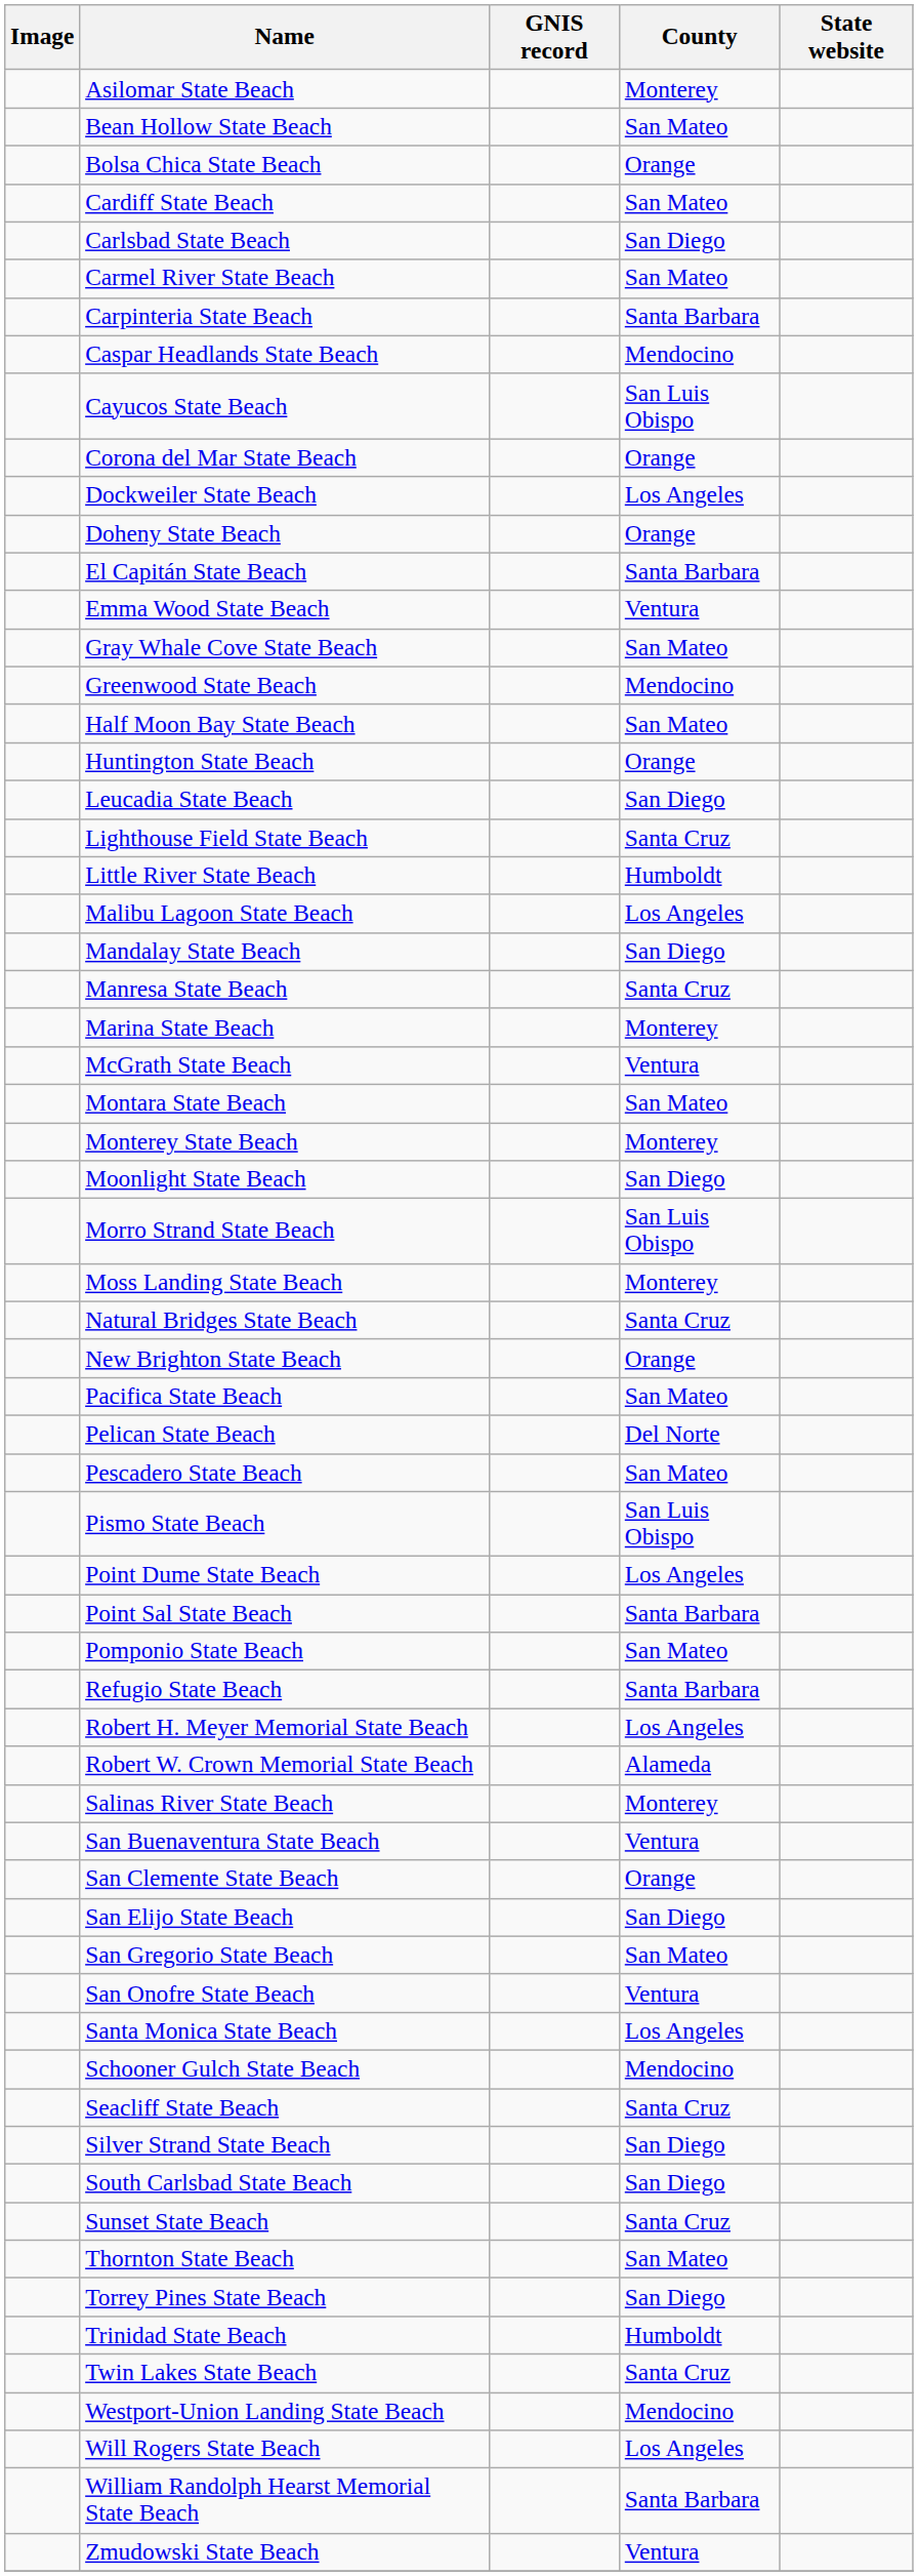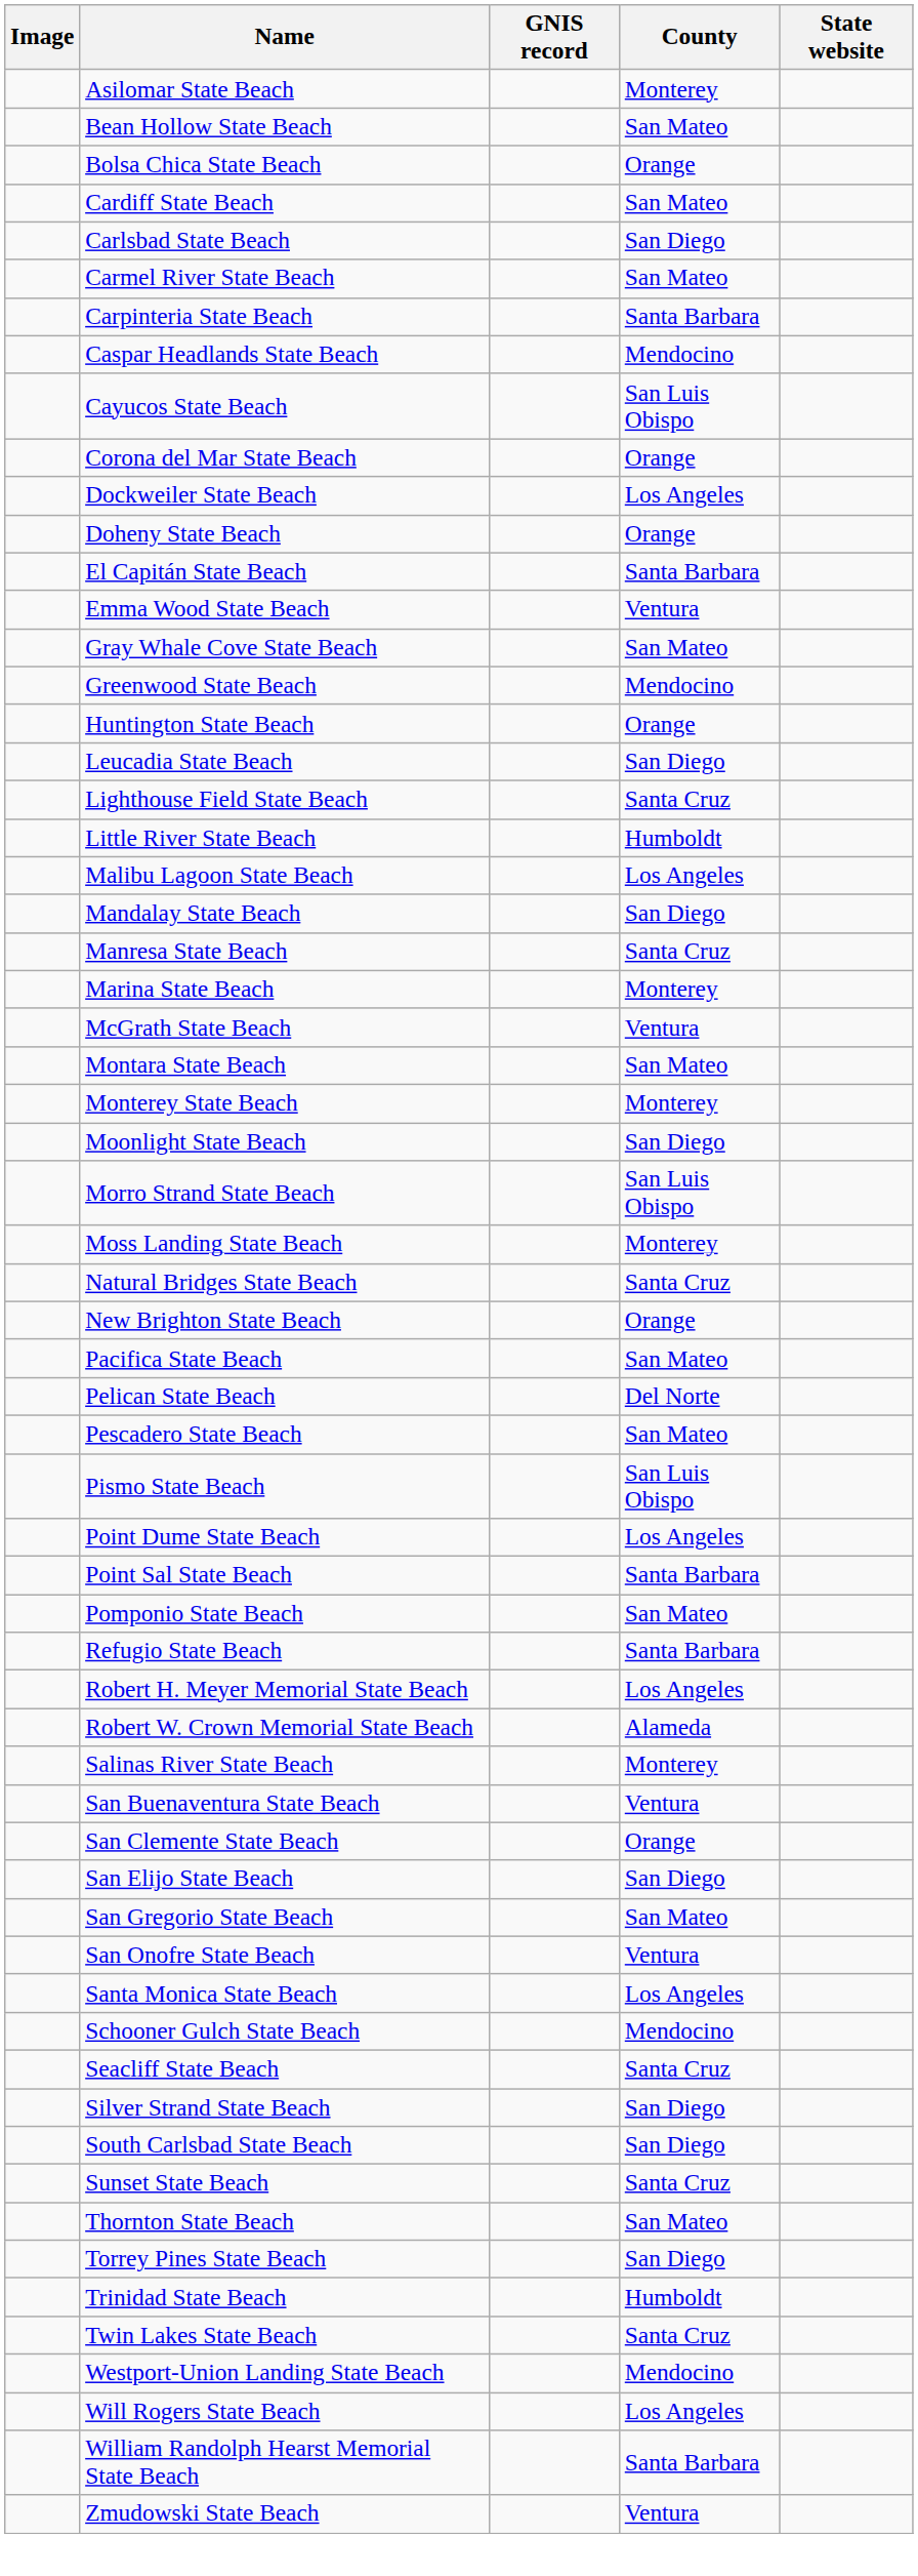- row: Half Moon Bay State Beach | San Mateo
